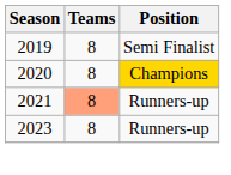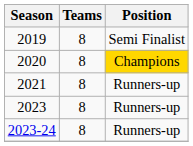2021 | Teams: lightsalmon background -> no background
+ row: 2023-24 | 8 | Runners-up
